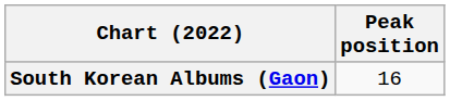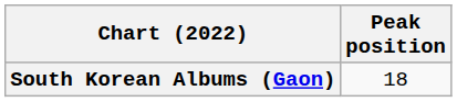South Korean Albums (Gaon) | Peak position: 16 -> 18
